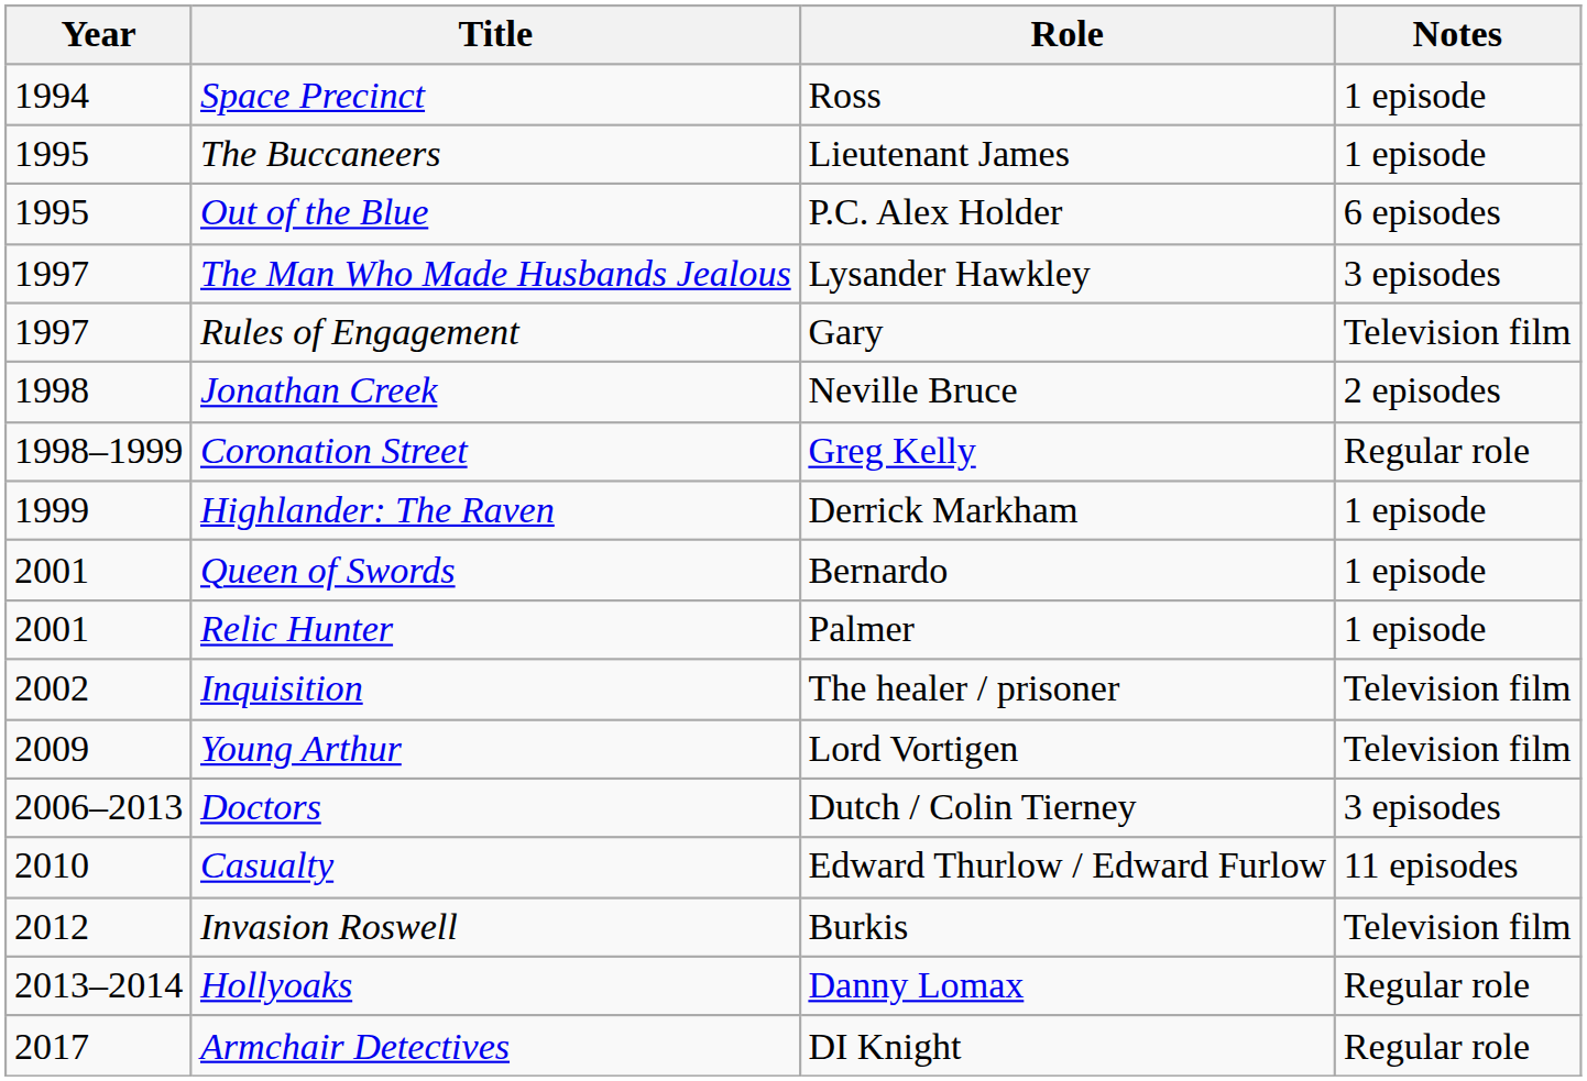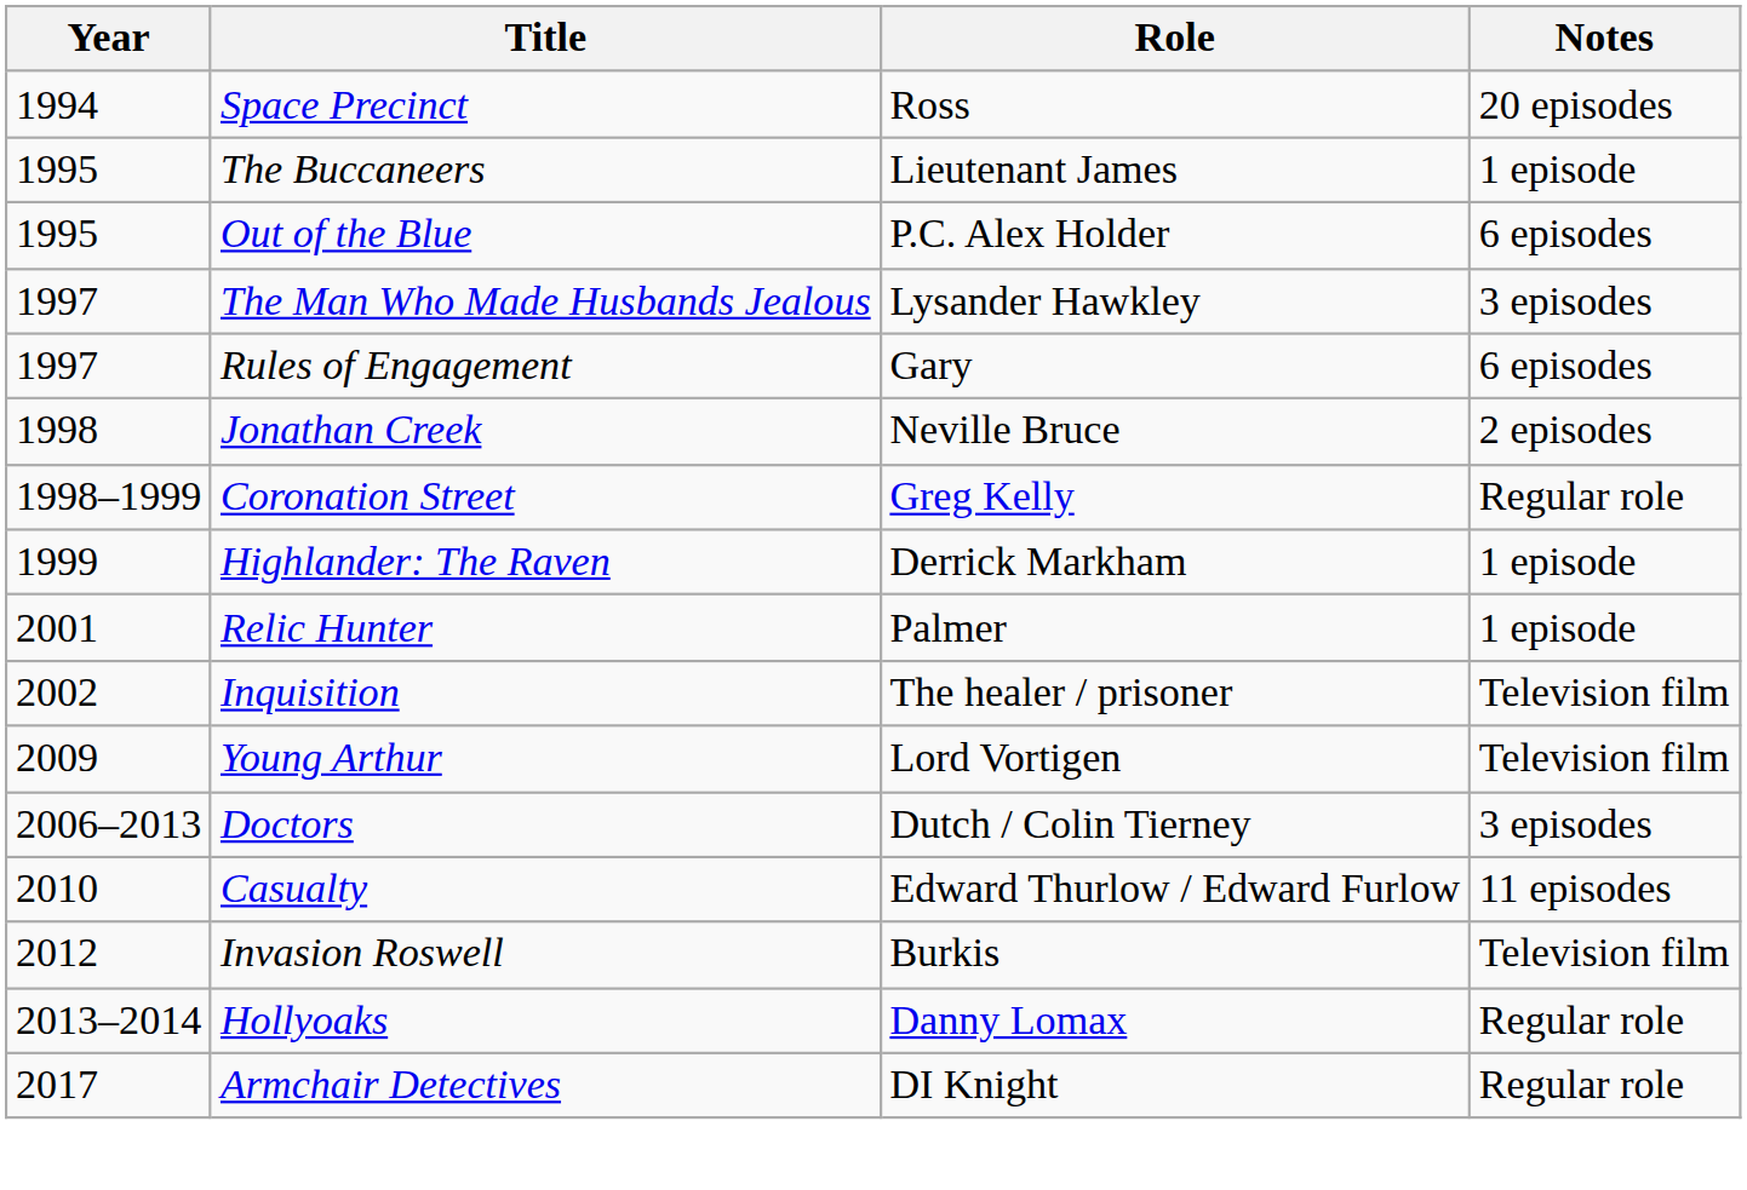Space Precinct | Notes: 1 episode -> 20 episodes
Rules of Engagement | Notes: Television film -> 6 episodes
- row: 2001 | Queen of Swords | Bernardo | 1 episode
